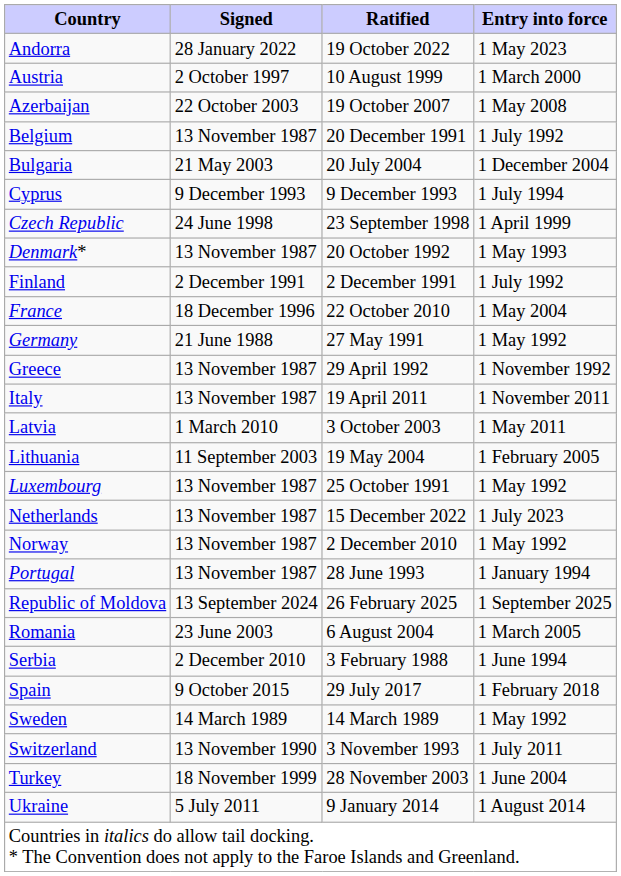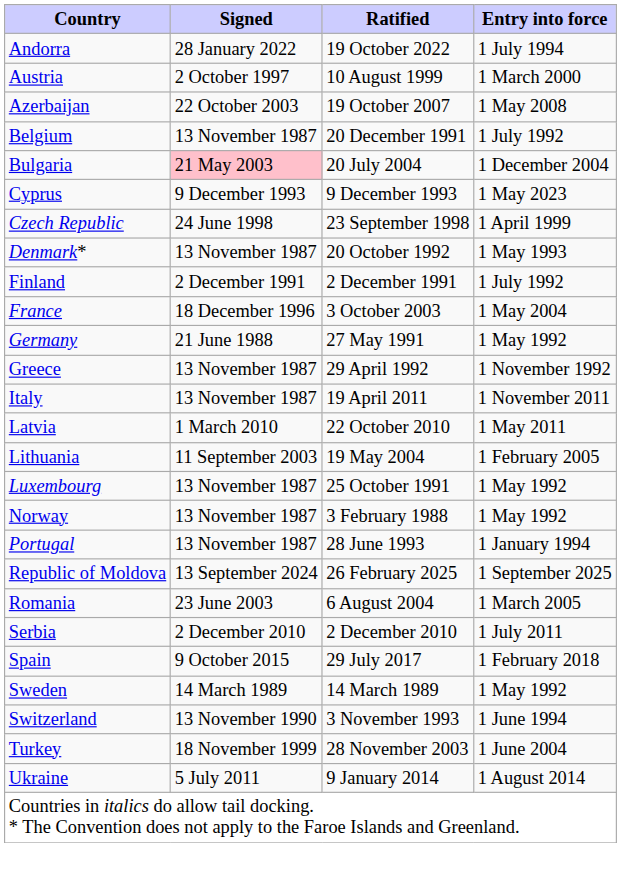Andorra | Entry into force: 1 May 2023 -> 1 July 1994
Bulgaria | Signed: no background -> pink background
Cyprus | Entry into force: 1 July 1994 -> 1 May 2023
France | Ratified: 22 October 2010 -> 3 October 2003
Latvia | Ratified: 3 October 2003 -> 22 October 2010
- row: Netherlands | 13 November 1987 | 15 December 2022 | 1 July 2023
Norway | Ratified: 2 December 2010 -> 3 February 1988
Serbia | Ratified: 3 February 1988 -> 2 December 2010
Serbia | Entry into force: 1 June 1994 -> 1 July 2011
Switzerland | Entry into force: 1 July 2011 -> 1 June 1994
